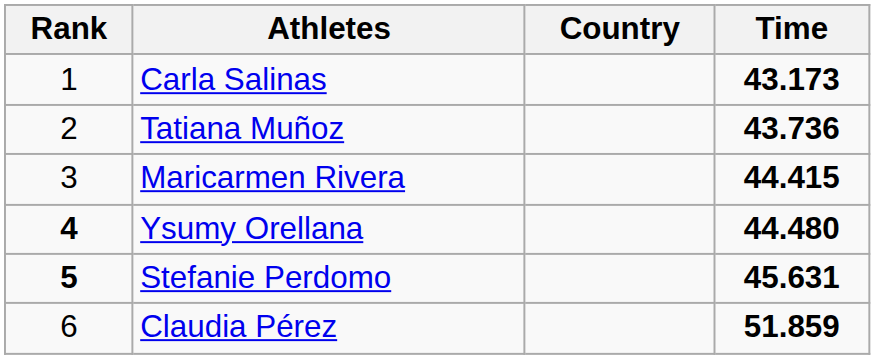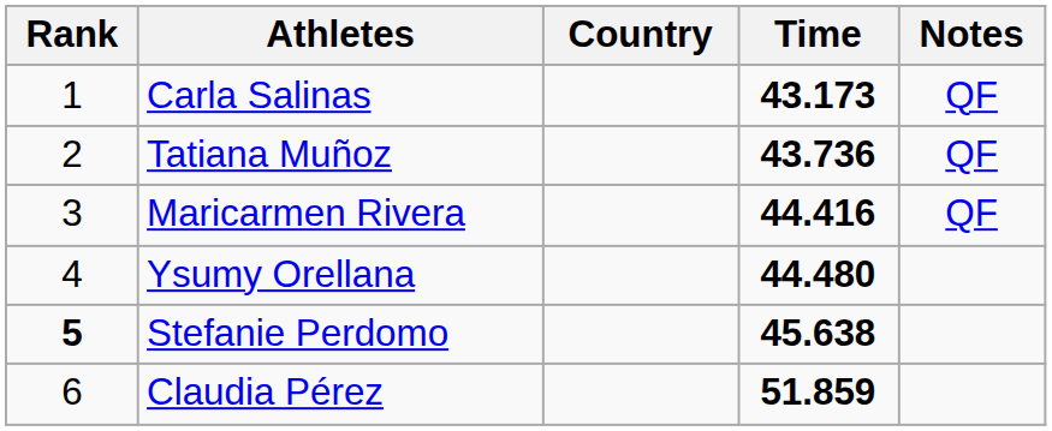+ column: Notes | QF | QF | QF
Maricarmen Rivera | Time: 44.415 -> 44.416
Ysumy Orellana | Rank: bold -> normal
Stefanie Perdomo | Time: 45.631 -> 45.638
